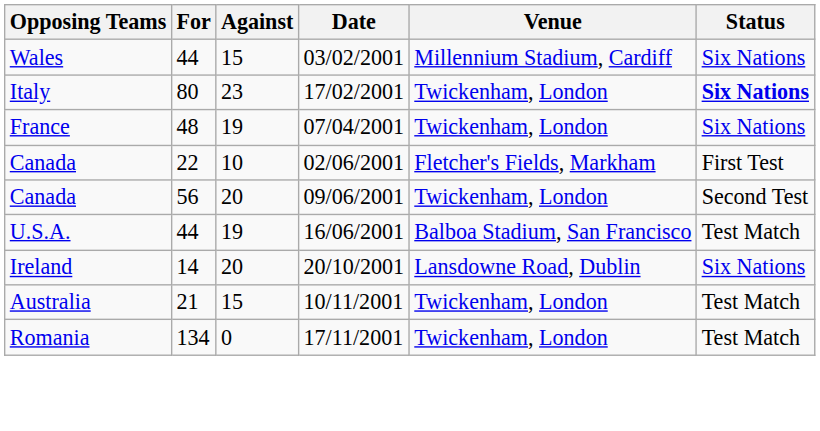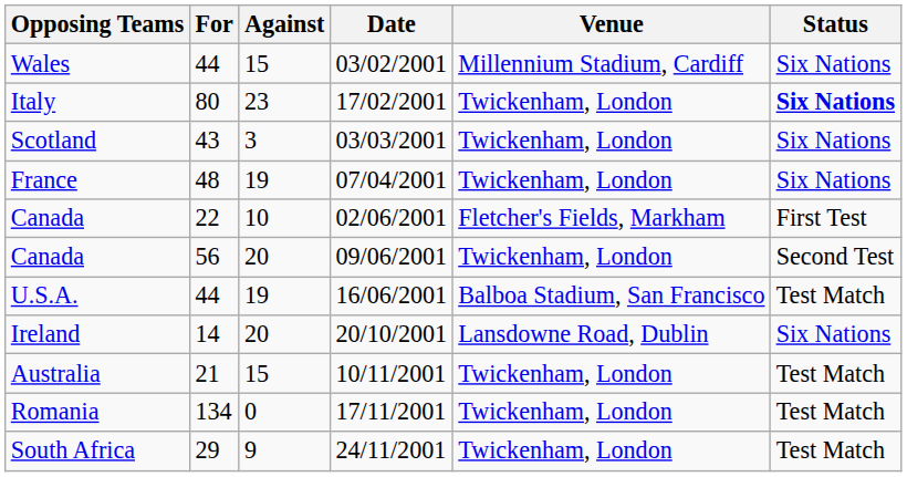+ row: Scotland | 43 | 3 | 03/03/2001 | Twickenham, London | Six Nations
+ row: South Africa | 29 | 9 | 24/11/2001 | Twickenham, London | Test Match
